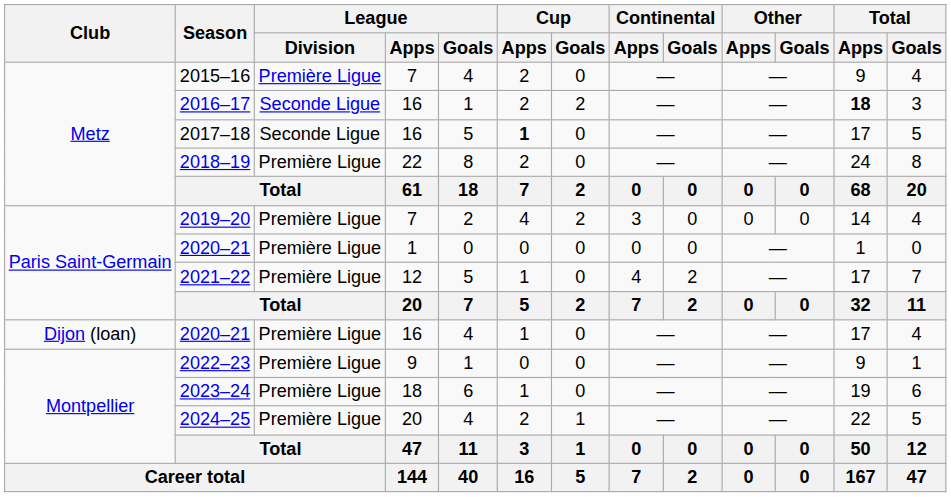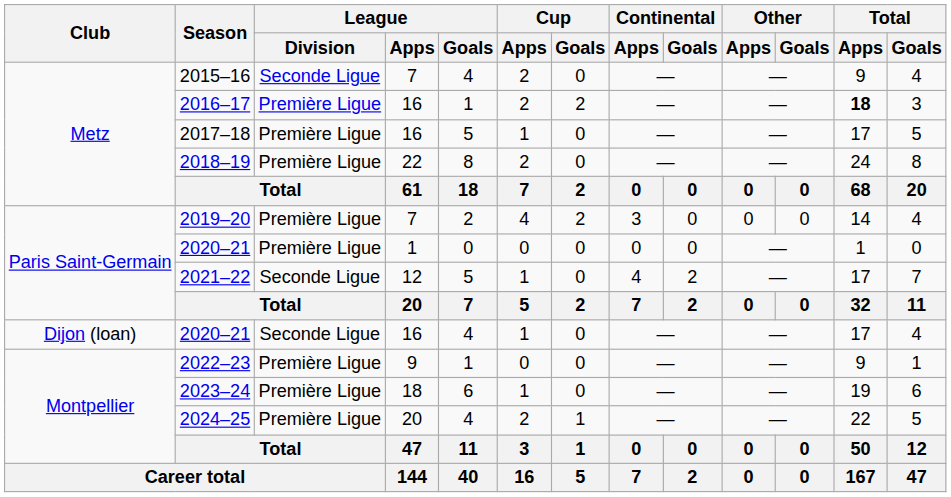2015–16 | League / Division: Première Ligue -> Seconde Ligue
2016–17 | League / Division: Seconde Ligue -> Première Ligue
2017–18 | League / Division: Seconde Ligue -> Première Ligue
2017–18 | Cup / Apps: bold -> normal
2021–22 | League / Division: Première Ligue -> Seconde Ligue
2020–21 / 16 | League / Division: Première Ligue -> Seconde Ligue
